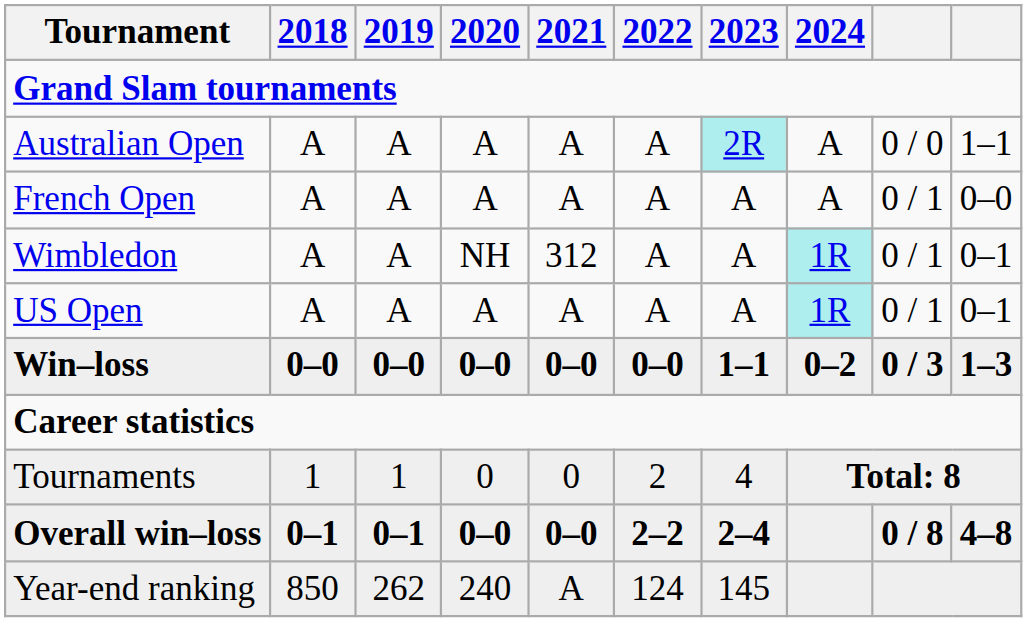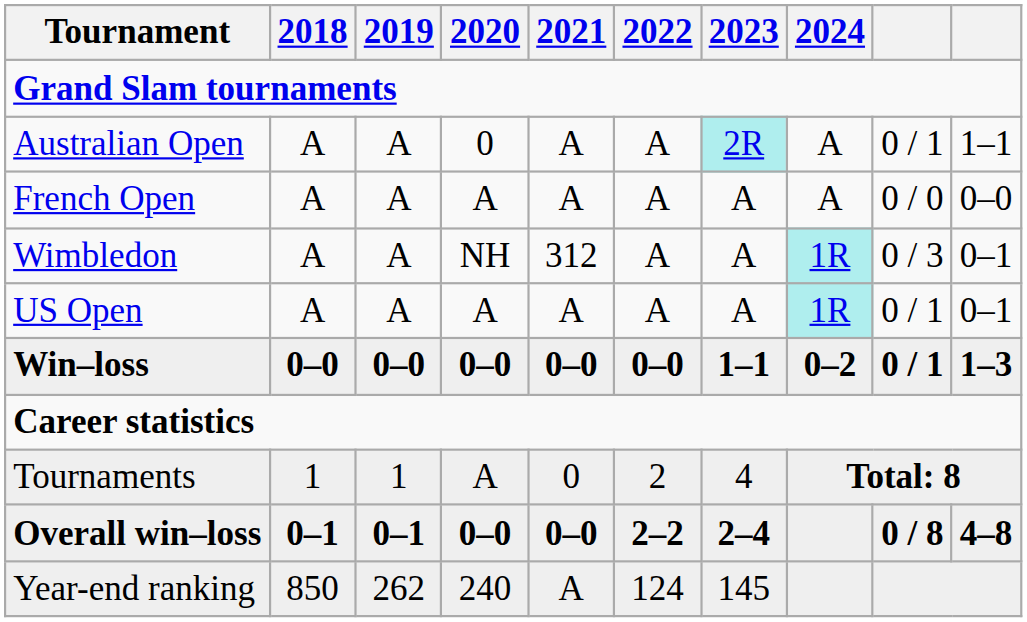Australian Open | 2020: A -> 0
Australian Open | column 9: 0 / 0 -> 0 / 1
French Open | column 9: 0 / 1 -> 0 / 0
Wimbledon | column 9: 0 / 1 -> 0 / 3
Win–loss | column 9: 0 / 3 -> 0 / 1
Tournaments | 2020: 0 -> A
